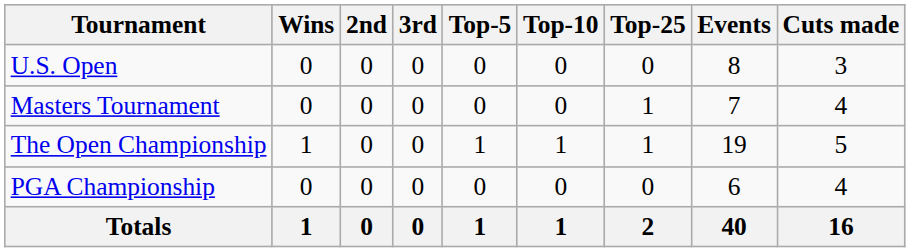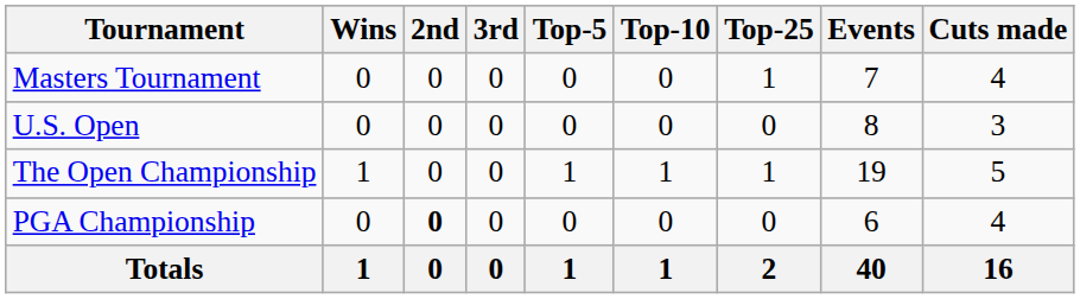rows swapped: Masters Tournament <-> U.S. Open
PGA Championship | 2nd: normal -> bold
